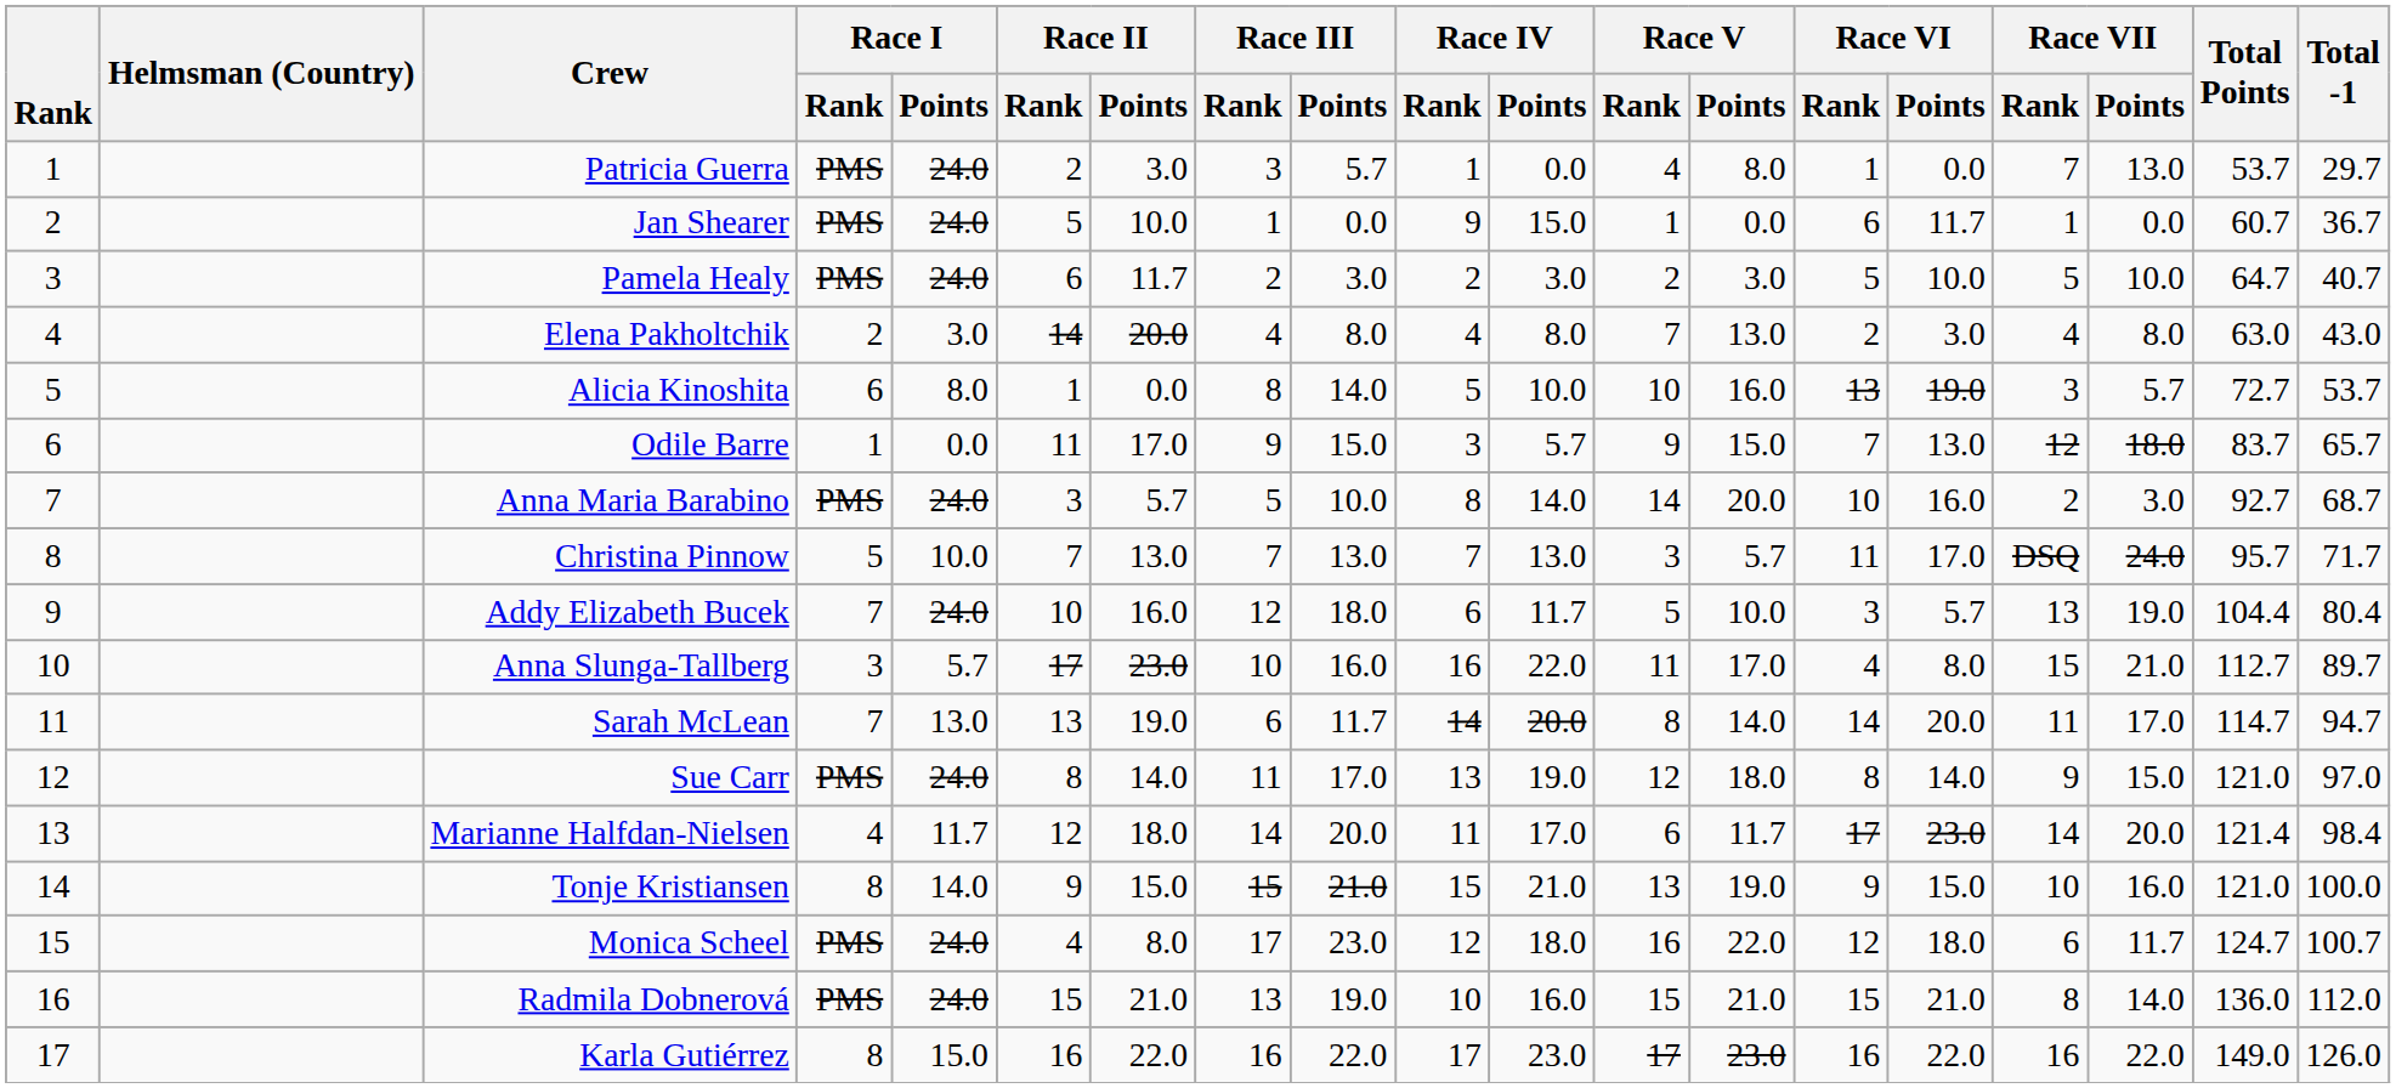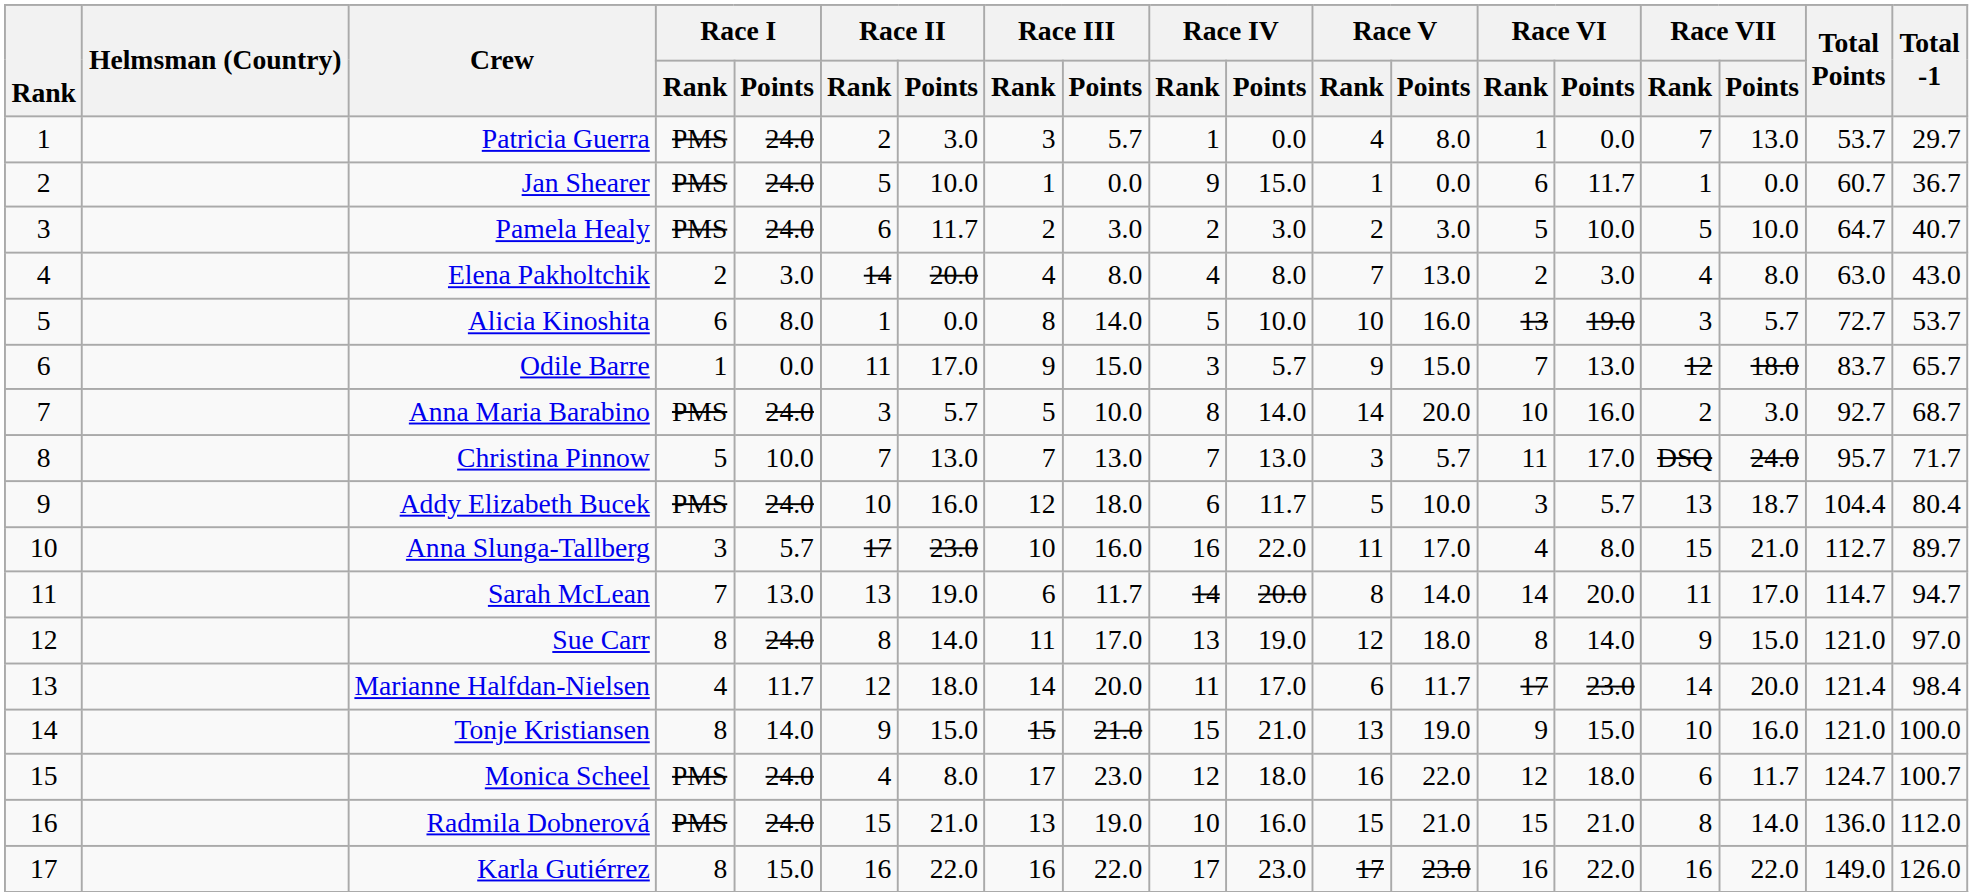Addy Elizabeth Bucek | Race I / Rank: 7 -> PMS
Addy Elizabeth Bucek | Race VII / Points: 19.0 -> 18.7
Sue Carr | Race I / Rank: PMS -> 8
